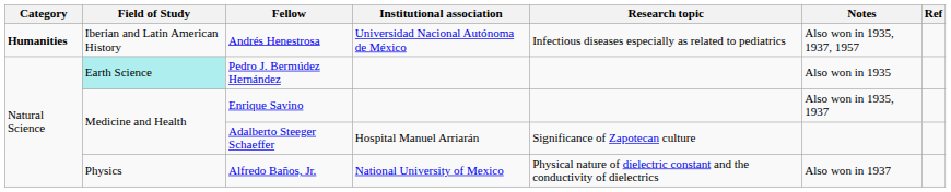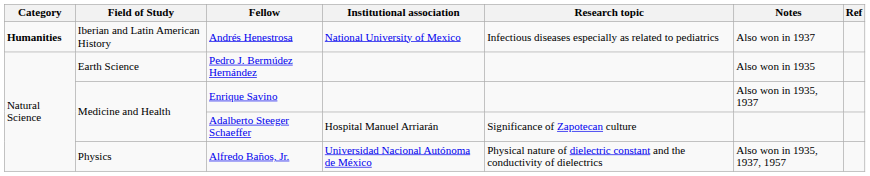Andrés Henestrosa | Institutional association: Universidad Nacional Autónoma de México -> National University of Mexico
Andrés Henestrosa | Notes: Also won in 1935, 1937, 1957 -> Also won in 1937
Pedro J. Bermúdez Hernández | Field of Study: paleturquoise background -> no background
Alfredo Baños, Jr. | Institutional association: National University of Mexico -> Universidad Nacional Autónoma de México
Alfredo Baños, Jr. | Notes: Also won in 1937 -> Also won in 1935, 1937, 1957
